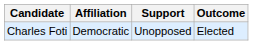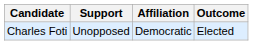columns swapped: Affiliation <-> Support
